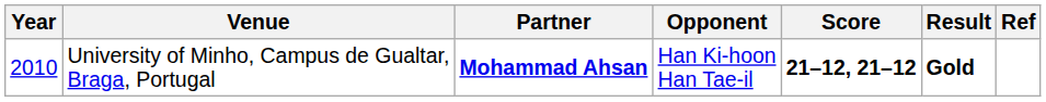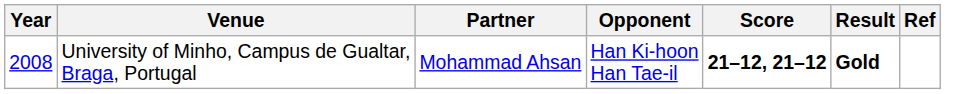University of Minho, Campus de Gualtar, Braga, Portugal | Year: 2010 -> 2008
University of Minho, Campus de Gualtar, Braga, Portugal | Partner: bold -> normal
